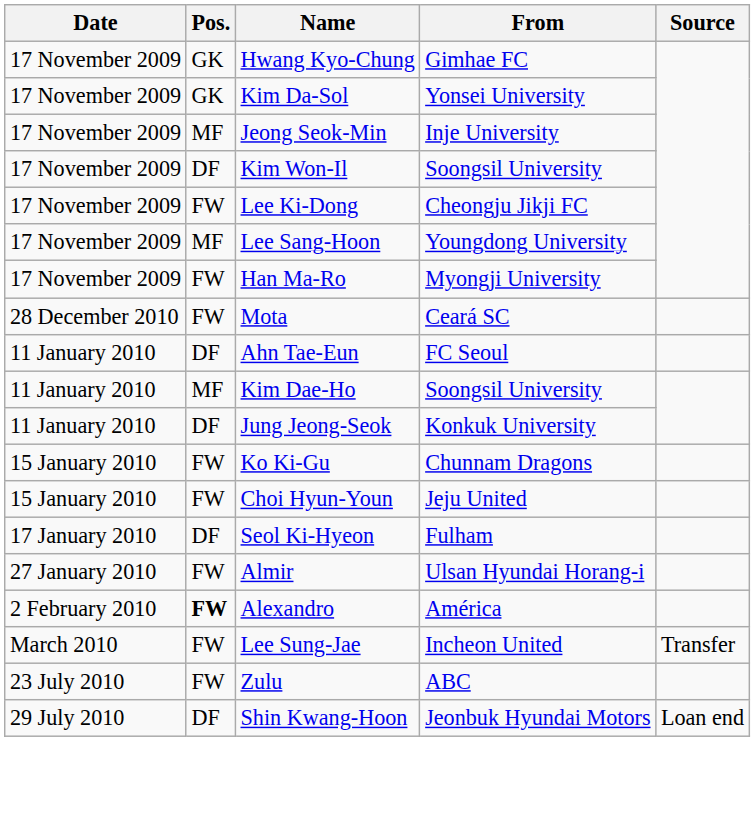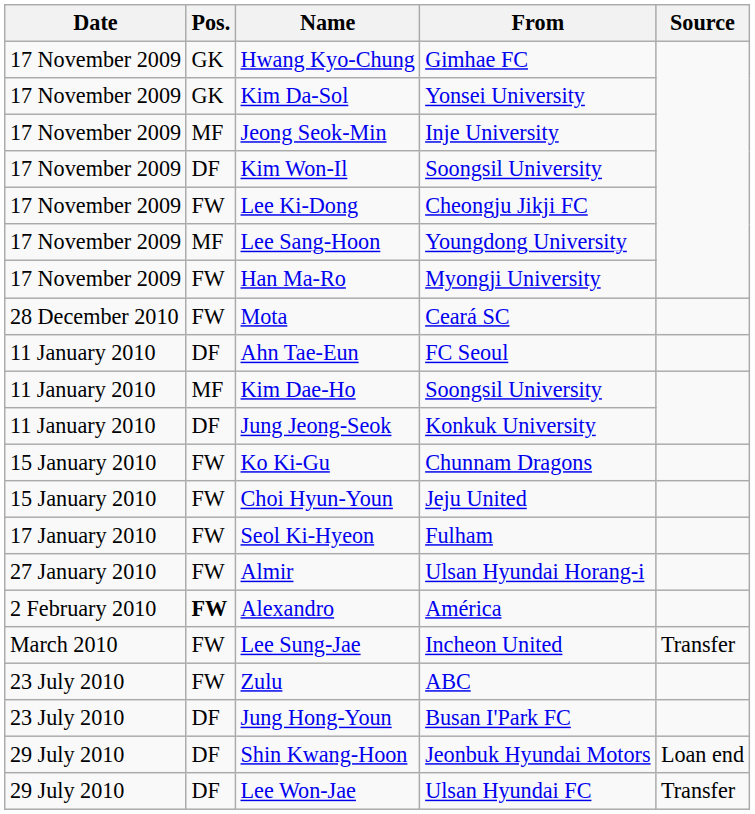Seol Ki-Hyeon | Pos.: DF -> FW
+ row: 23 July 2010 | DF | Jung Hong-Youn | Busan I'Park FC
+ row: 29 July 2010 | DF | Lee Won-Jae | Ulsan Hyundai FC | Transfer
